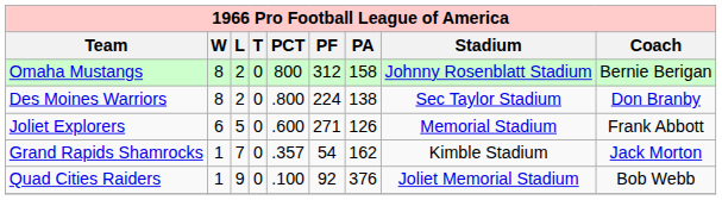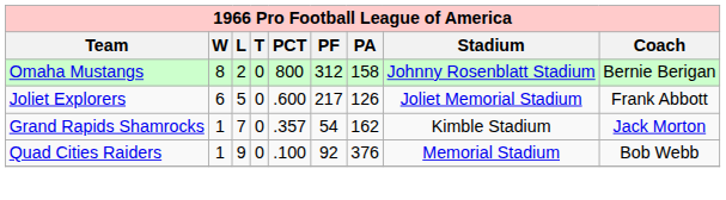- row: Des Moines Warriors | 8 | 2 | 0 | .800 | 224 | 138 | Sec Taylor Stadium | Don Branby
Joliet Explorers | PF: 271 -> 217
Joliet Explorers | Stadium: Memorial Stadium -> Joliet Memorial Stadium
Quad Cities Raiders | Stadium: Joliet Memorial Stadium -> Memorial Stadium
